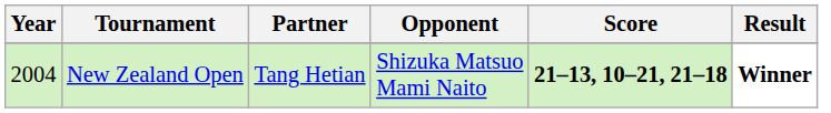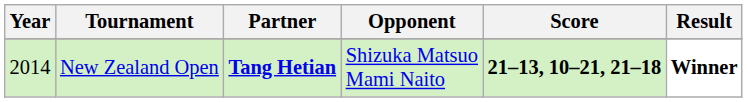New Zealand Open | Year: 2004 -> 2014
New Zealand Open | Partner: normal -> bold
